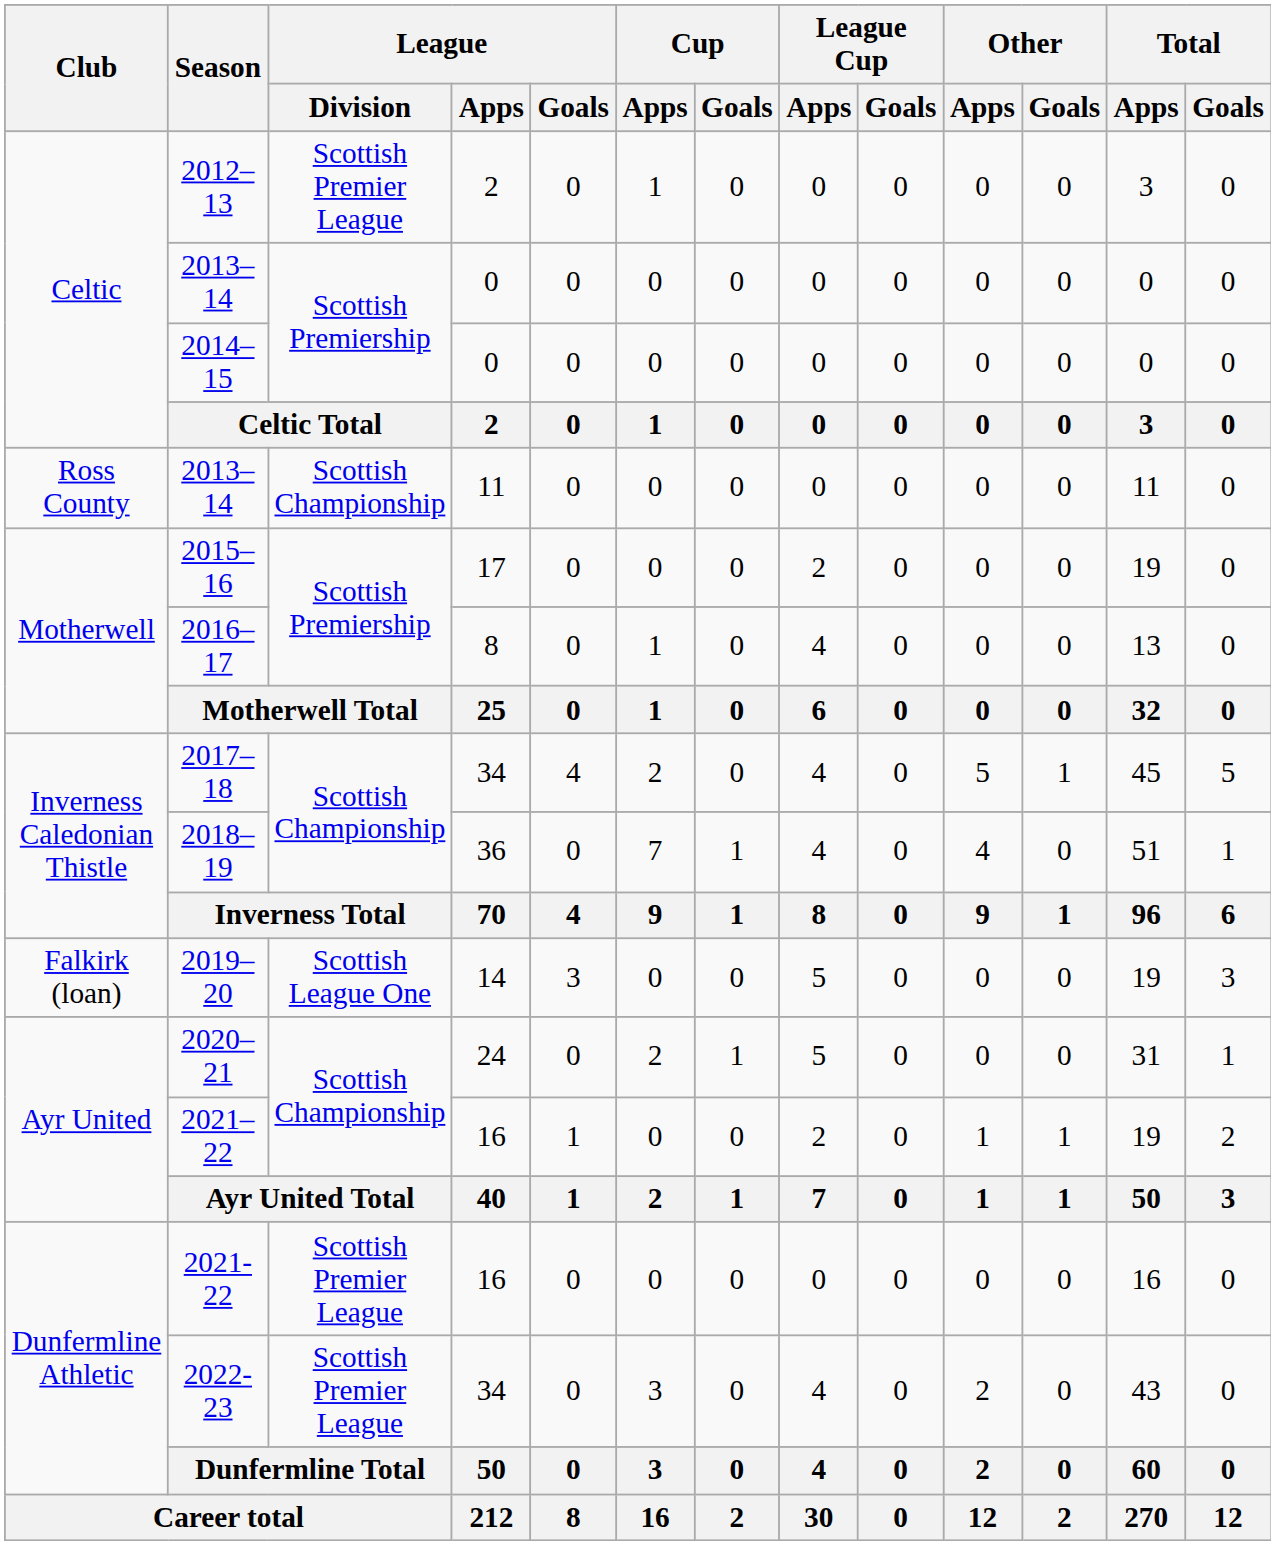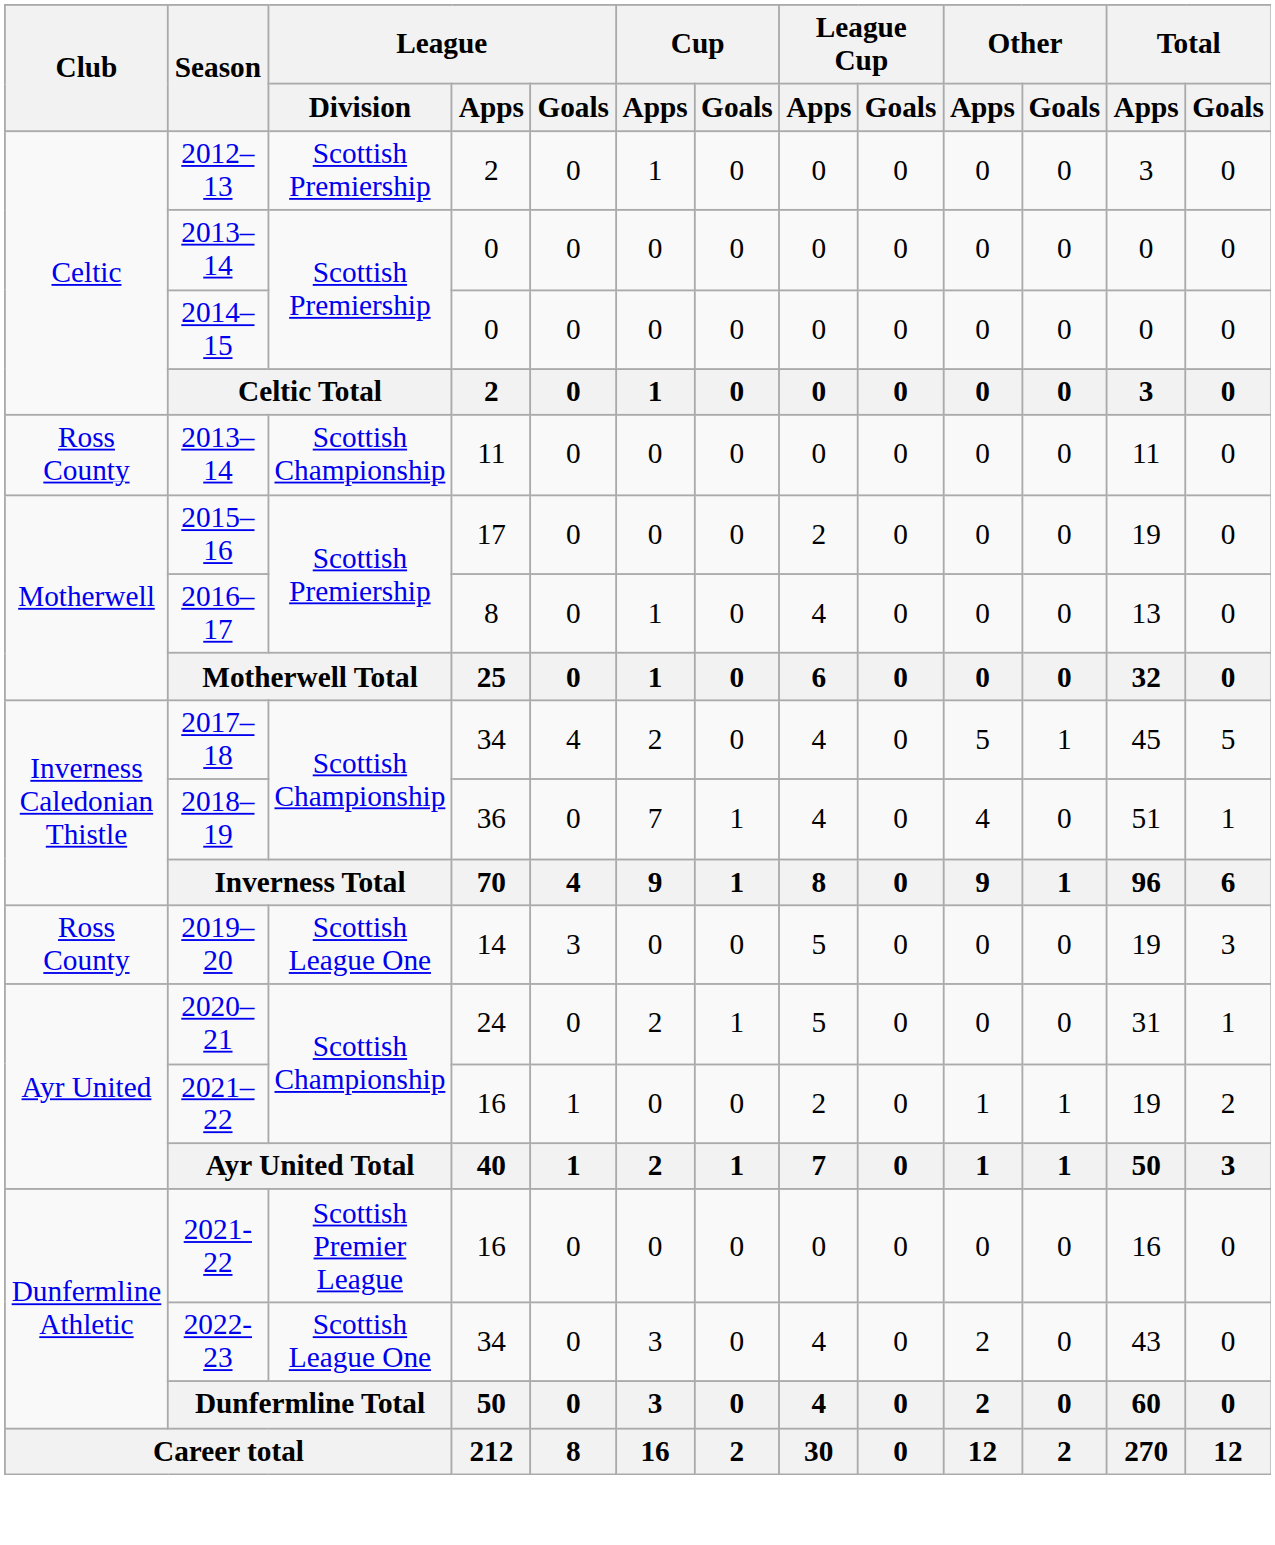2012–13 | League / Division: Scottish Premier League -> Scottish Premiership
2019–20 | Club: Falkirk (loan) -> Ross County
2022-23 | League / Division: Scottish Premier League -> Scottish League One
